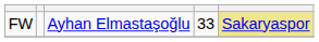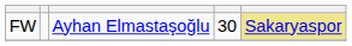FW | column 4: 33 -> 30
